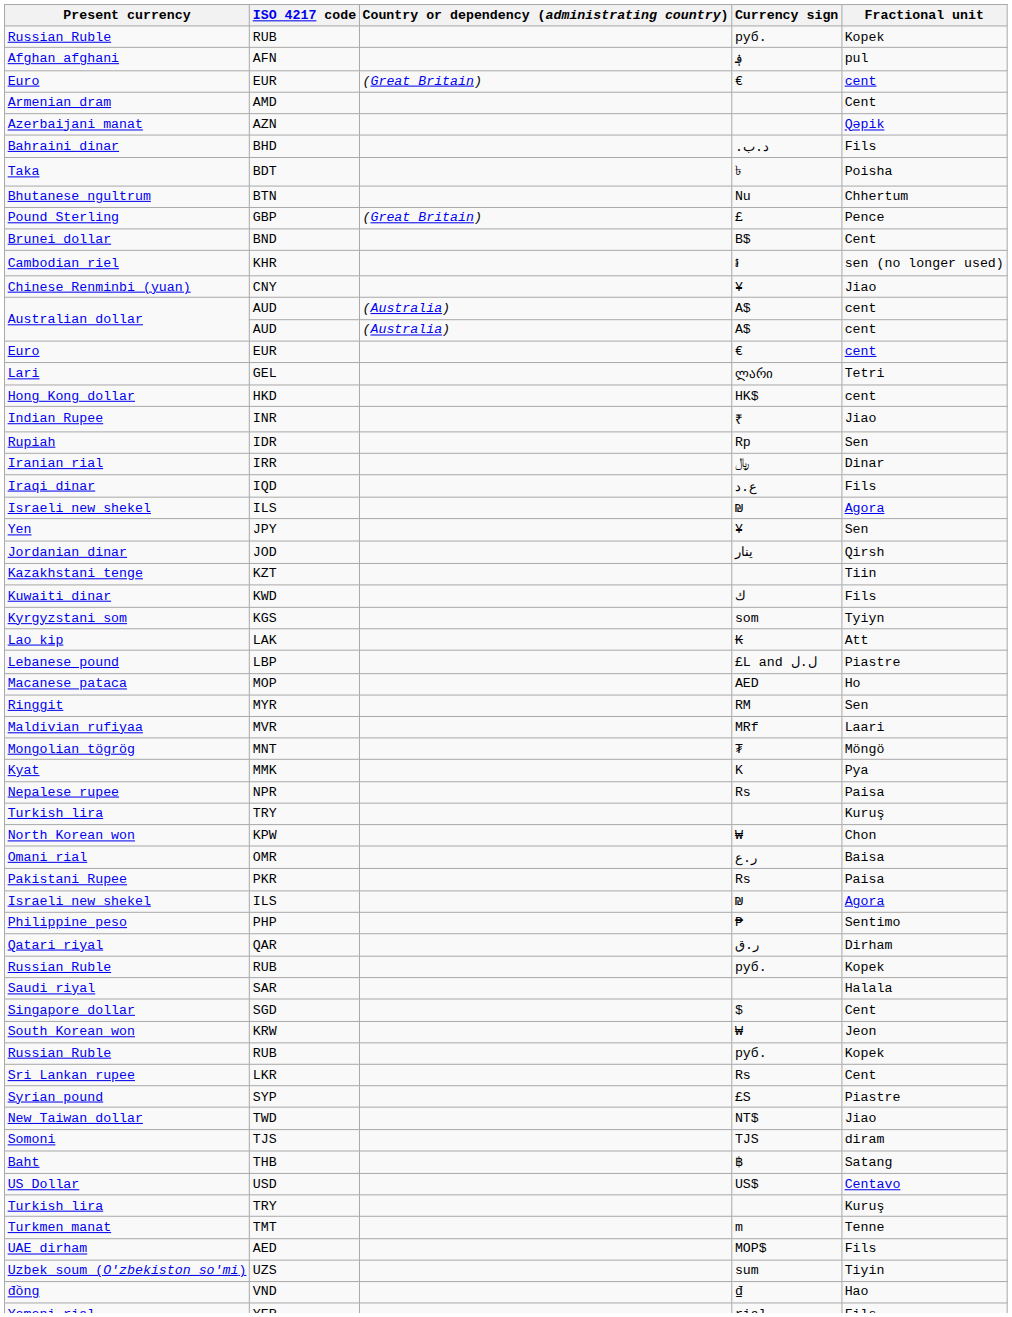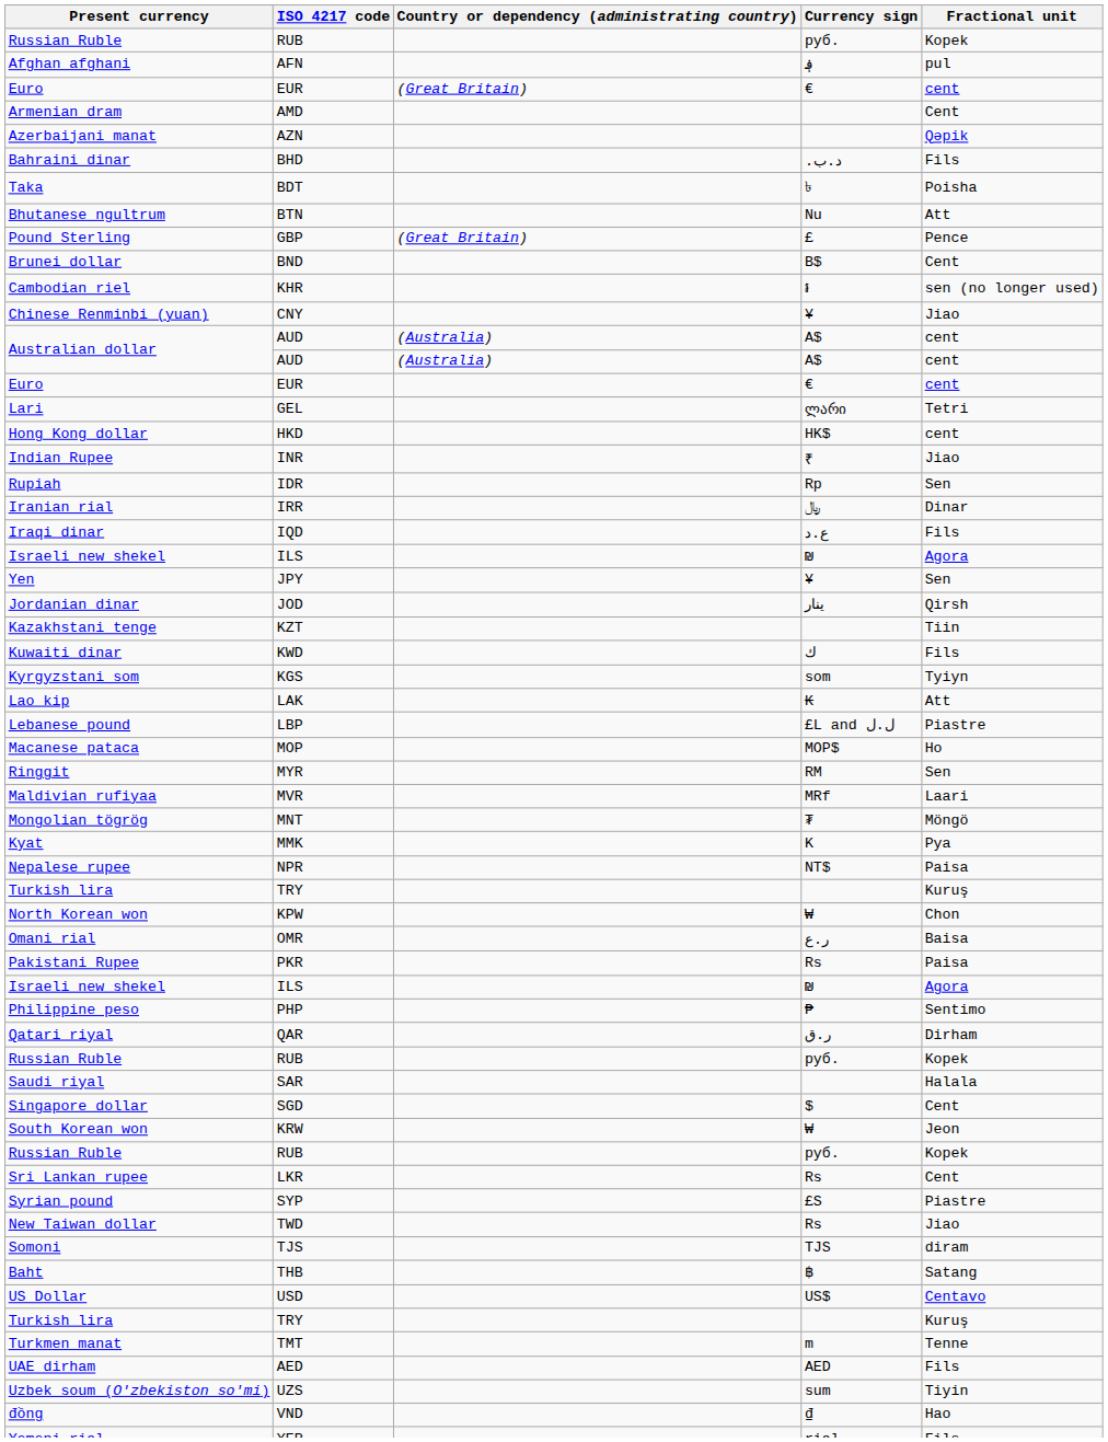Bhutanese ngultrum | Fractional unit: Chhertum -> Att
Macanese pataca | Currency sign: AED -> MOP$
Nepalese rupee | Currency sign: Rs -> NT$
New Taiwan dollar | Currency sign: NT$ -> Rs
UAE dirham | Currency sign: MOP$ -> AED
